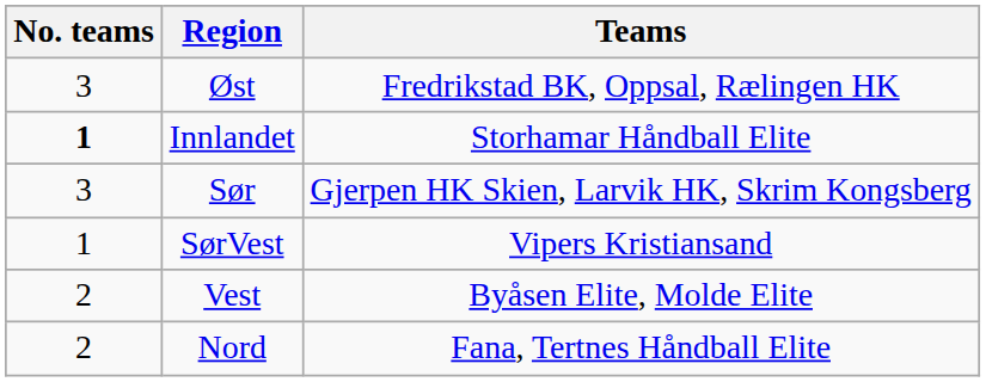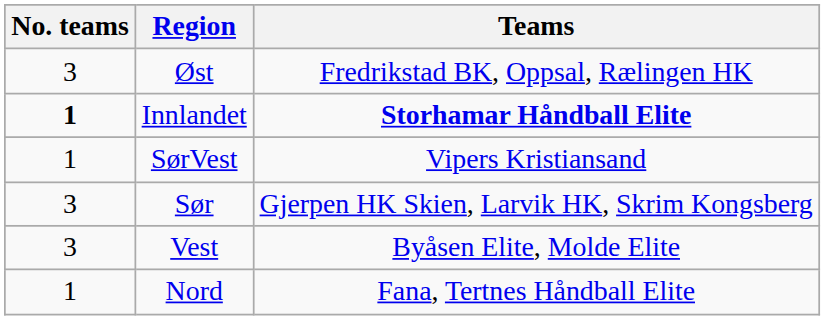Innlandet | Teams: normal -> bold
rows swapped: Sør <-> SørVest
Vest | No. teams: 2 -> 3
Nord | No. teams: 2 -> 1
